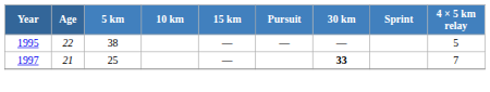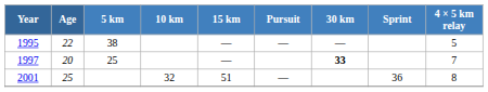1997 | Age: 21 -> 20
+ row: 2001 | 25 | 32 | 51 | — | 36 | 8
